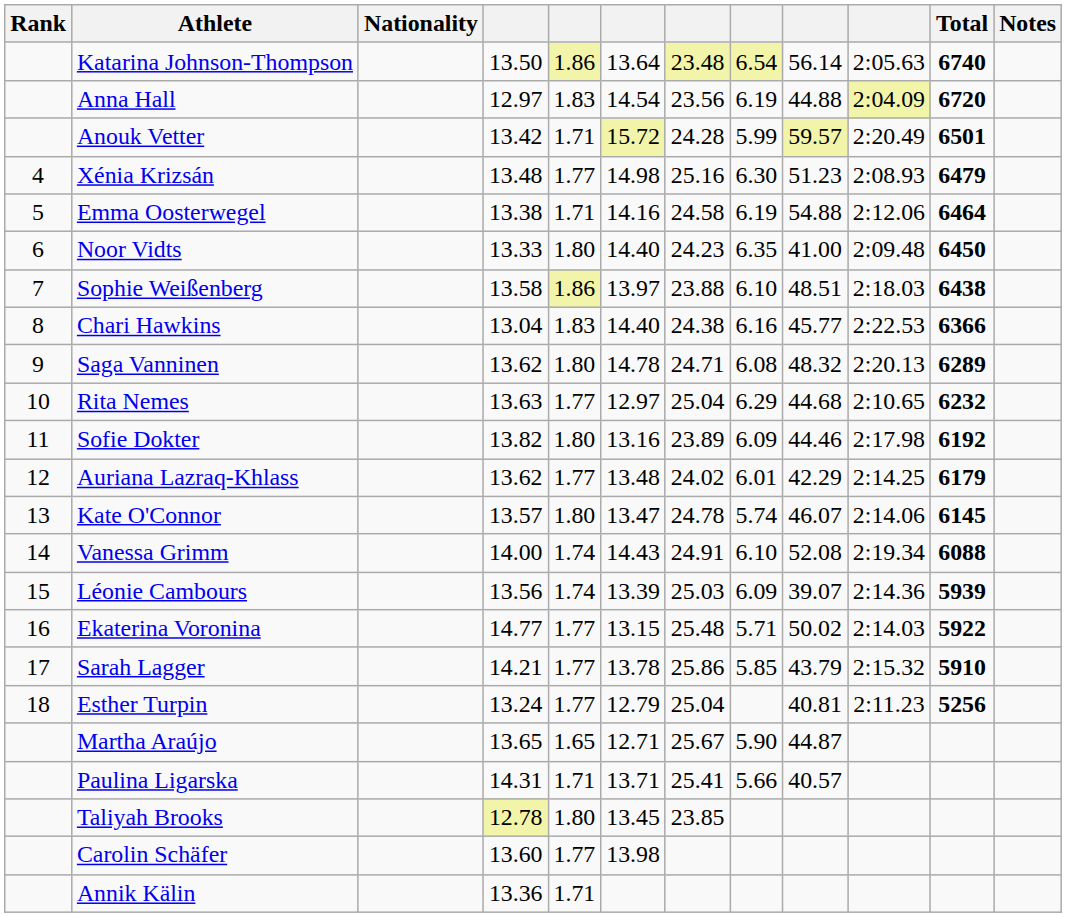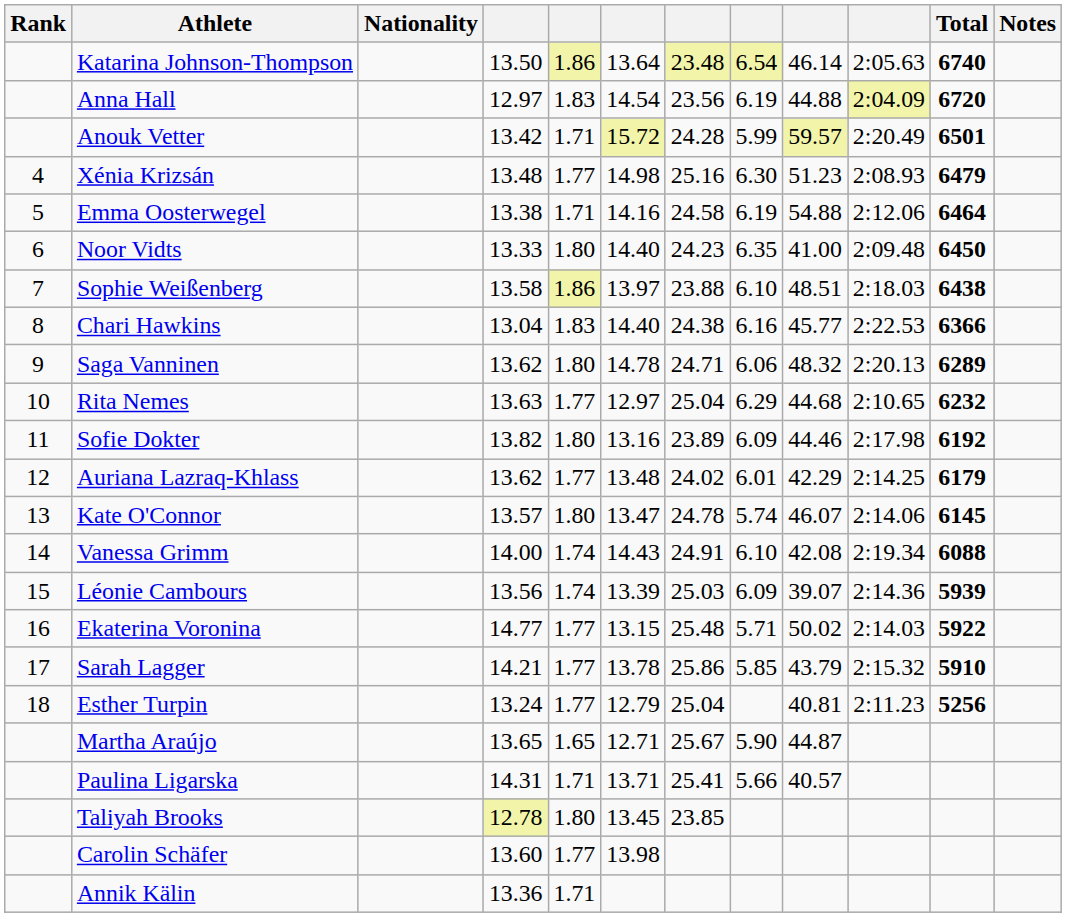Katarina Johnson-Thompson | column 9: 56.14 -> 46.14
Saga Vanninen | column 8: 6.08 -> 6.06
Vanessa Grimm | column 9: 52.08 -> 42.08
